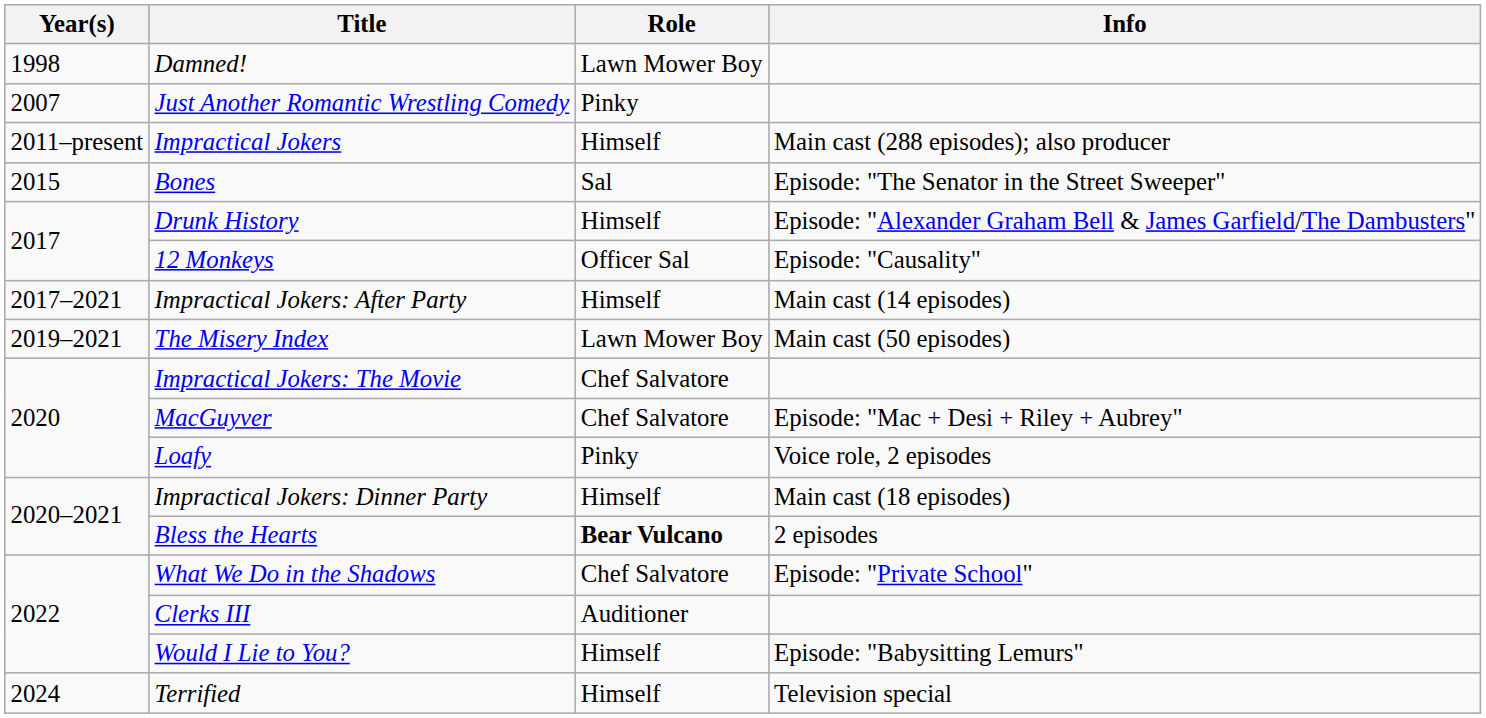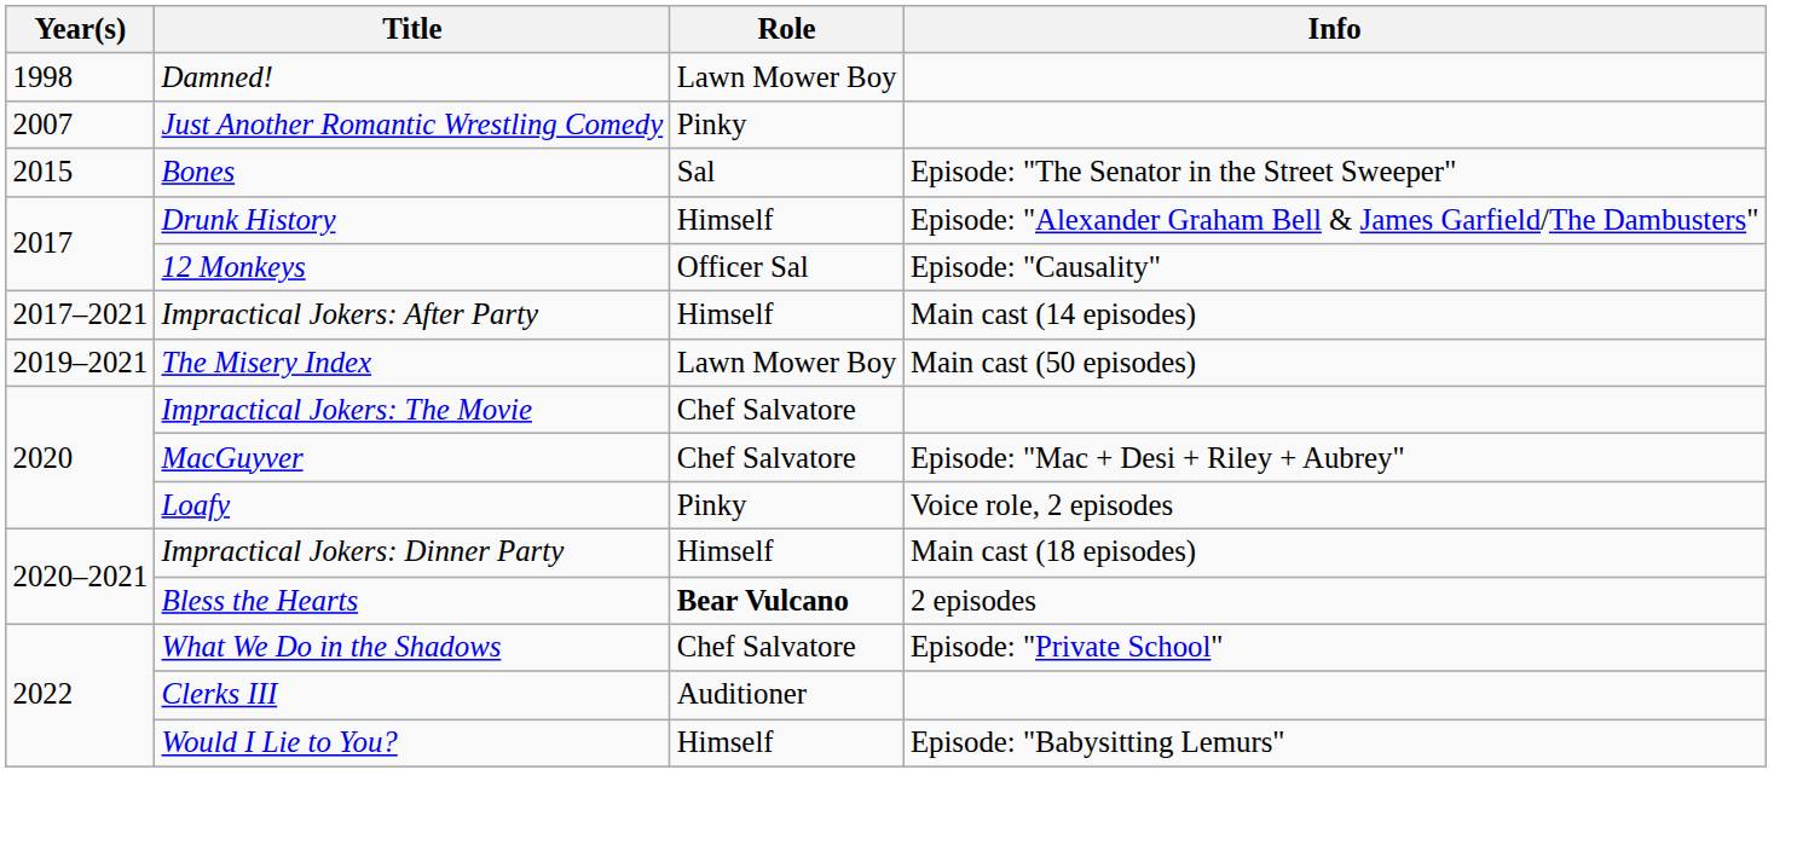- row: 2011–present | Impractical Jokers | Himself | Main cast (288 episodes); also producer
- row: 2024 | Terrified | Himself | Television special
